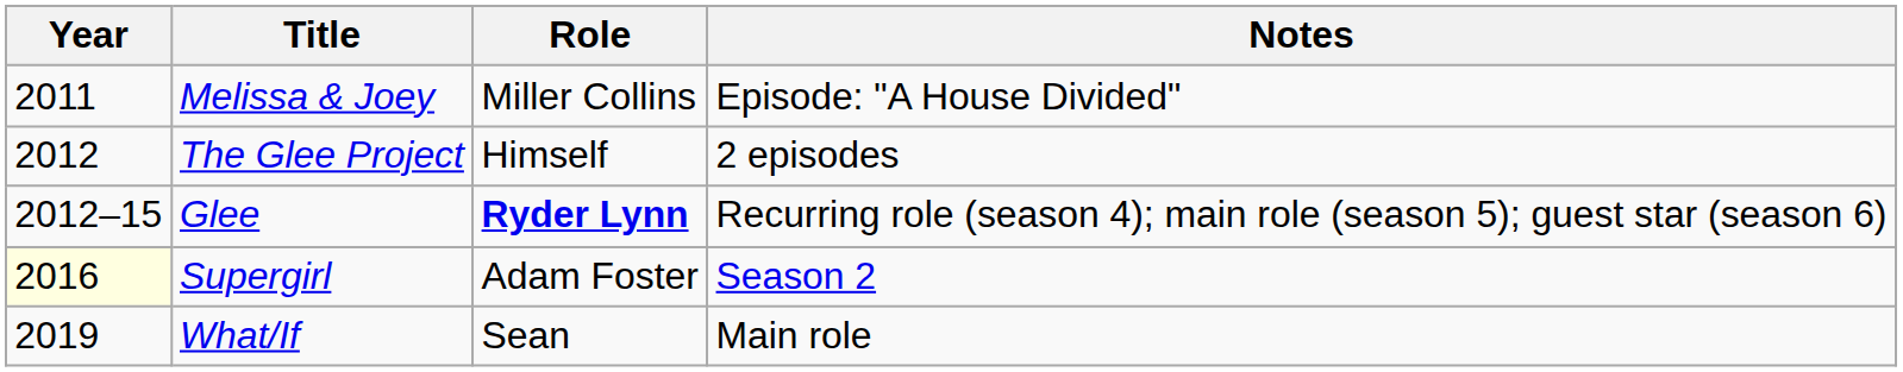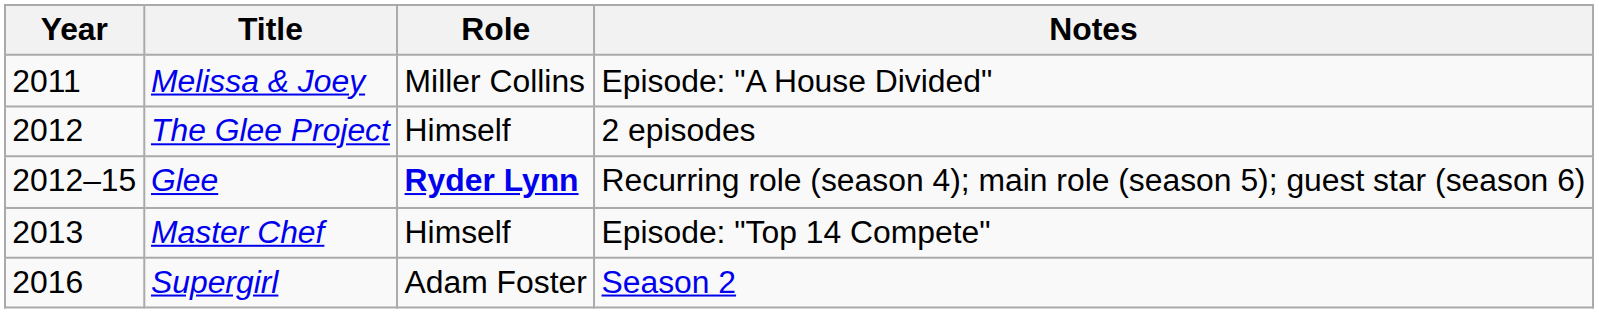+ row: 2013 | Master Chef | Himself | Episode: "Top 14 Compete"
Supergirl | Year: lightyellow background -> no background
- row: 2019 | What/If | Sean | Main role
